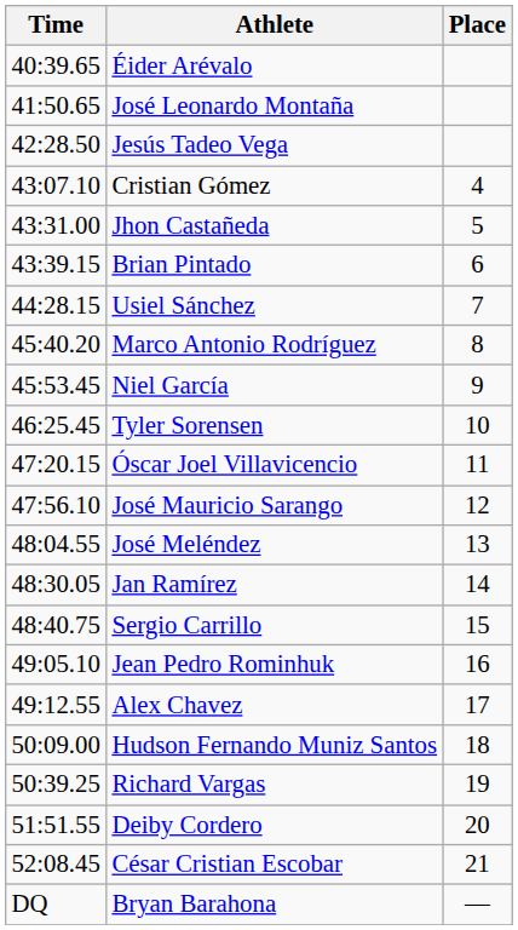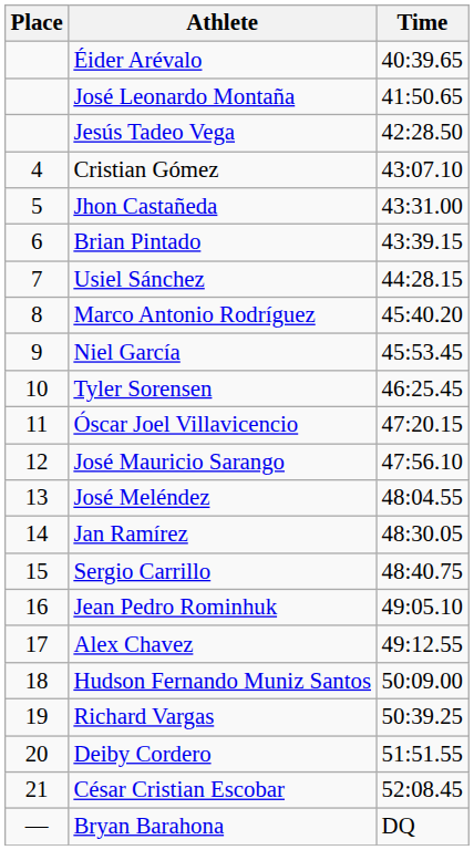columns swapped: Place <-> Time
